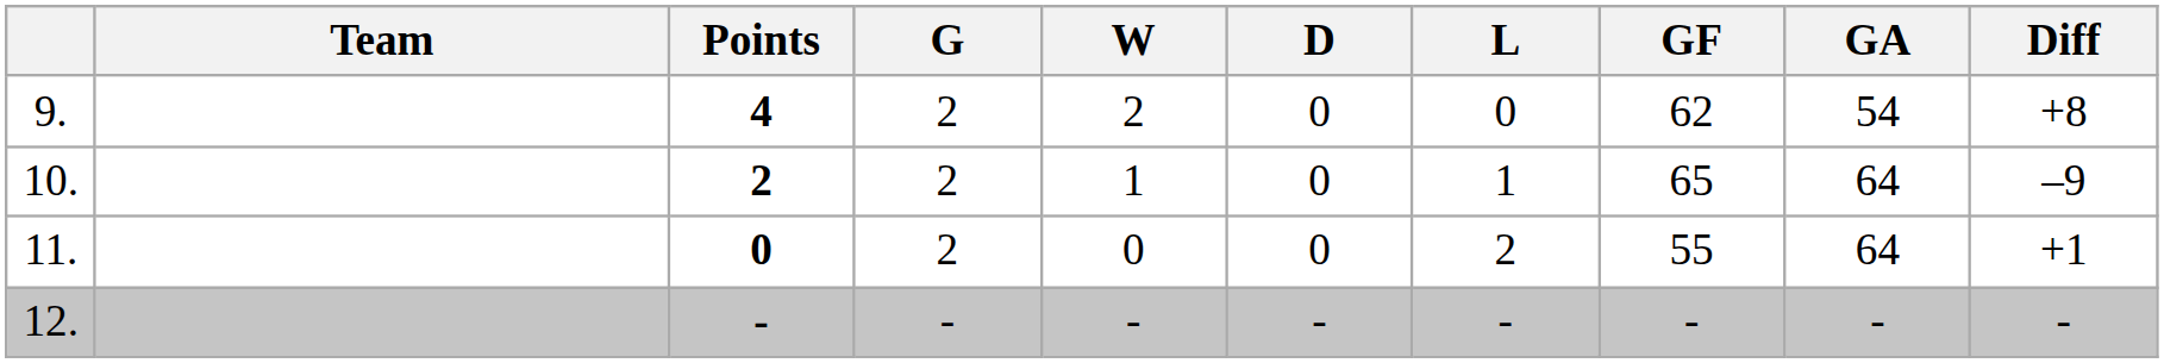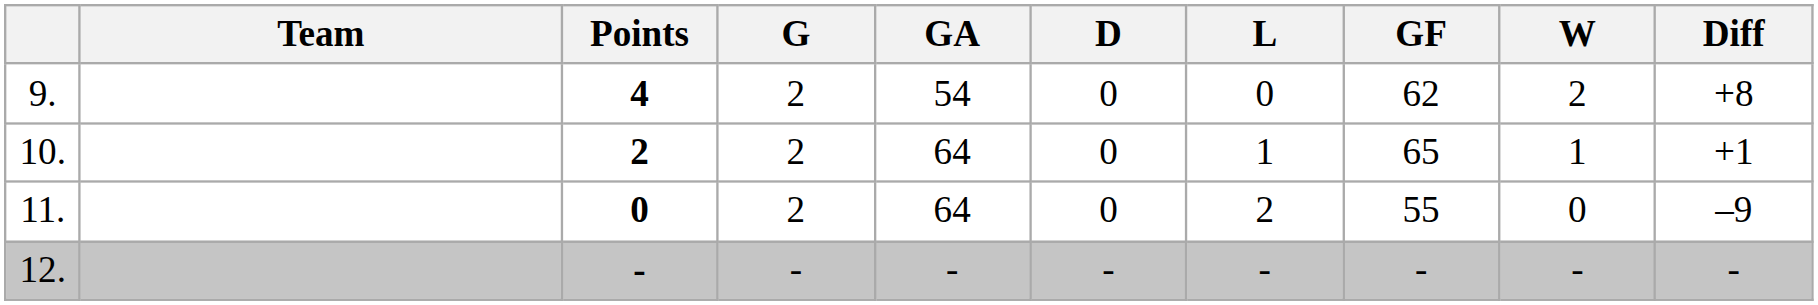columns swapped: W <-> GA
10. | Diff: –9 -> +1
11. | Diff: +1 -> –9
